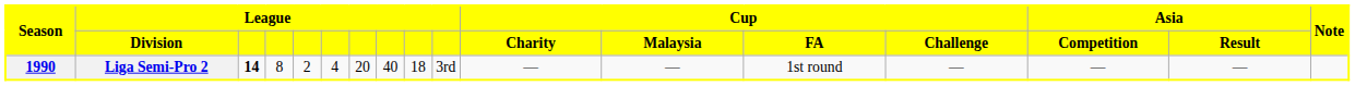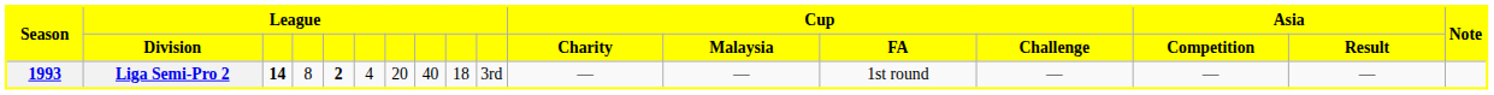Liga Semi-Pro 2 | Season: 1990 -> 1993
Liga Semi-Pro 2 | column 5: normal -> bold
